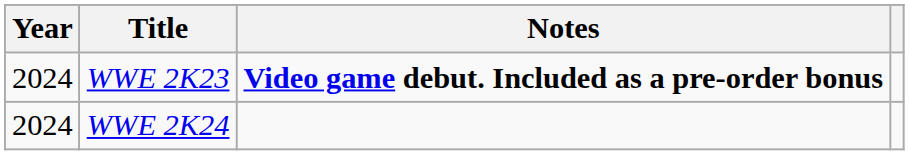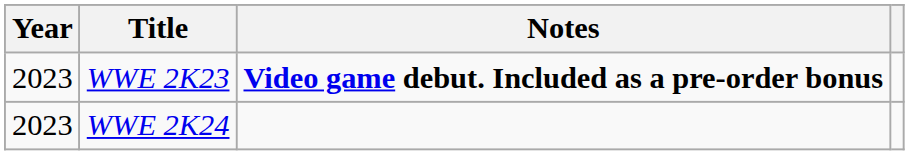WWE 2K23 | Year: 2024 -> 2023
WWE 2K24 | Year: 2024 -> 2023
